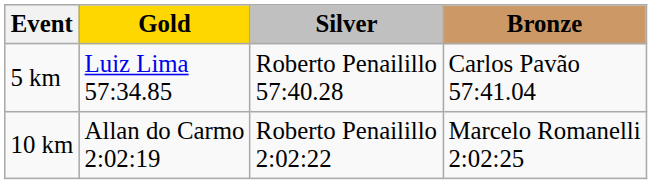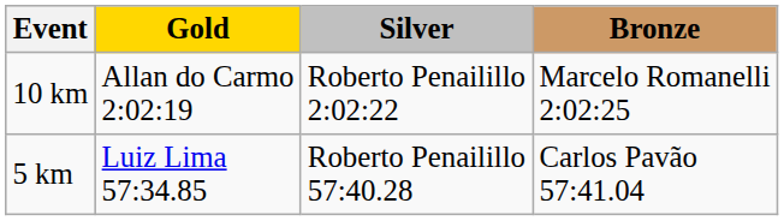rows swapped: 5 km <-> 10 km
